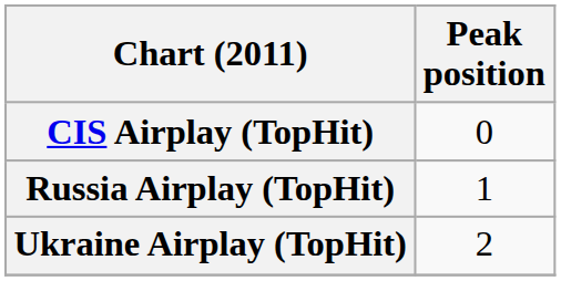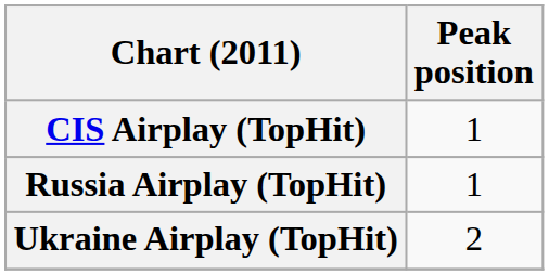CIS Airplay (TopHit) | Peak position: 0 -> 1
